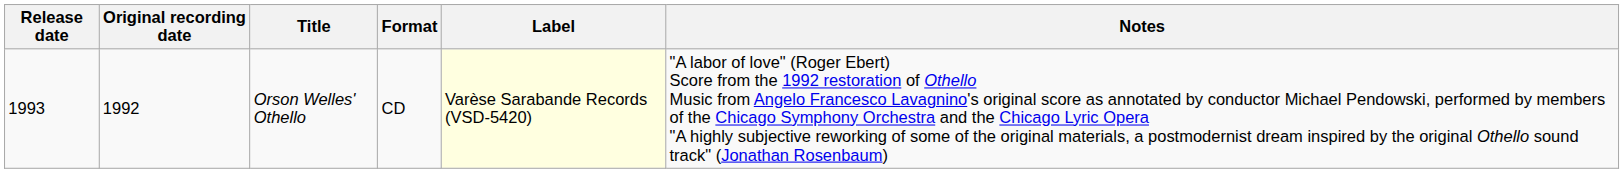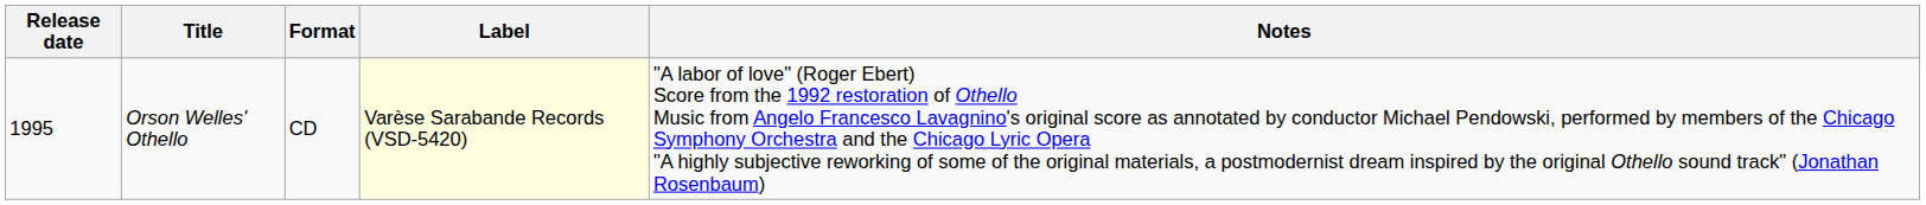- column: Original recording date | 1992
Orson Welles' Othello | Release date: 1993 -> 1995
